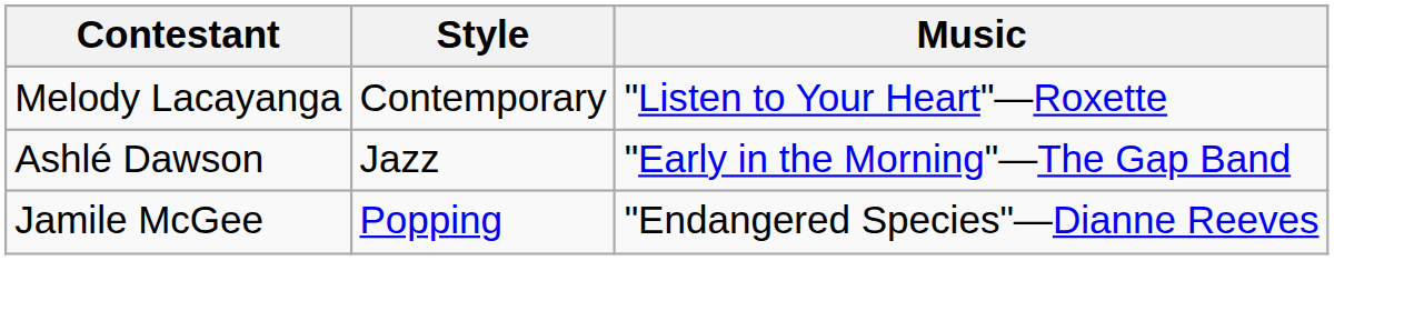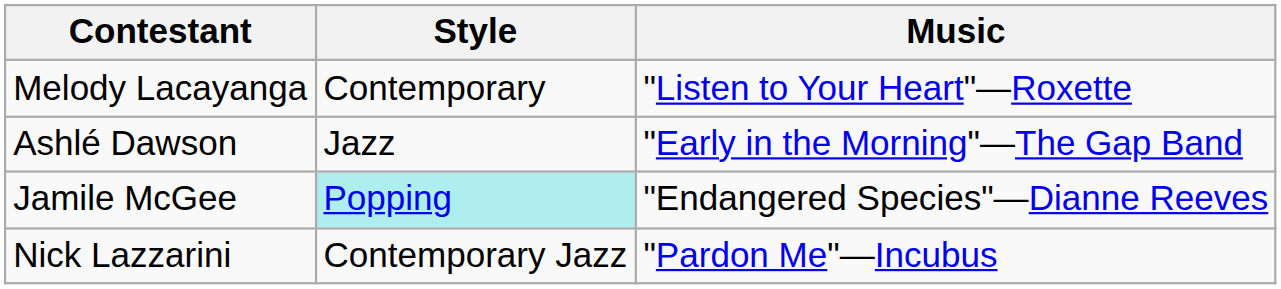Jamile McGee | Style: no background -> paleturquoise background
+ row: Nick Lazzarini | Contemporary Jazz | "Pardon Me"—Incubus
